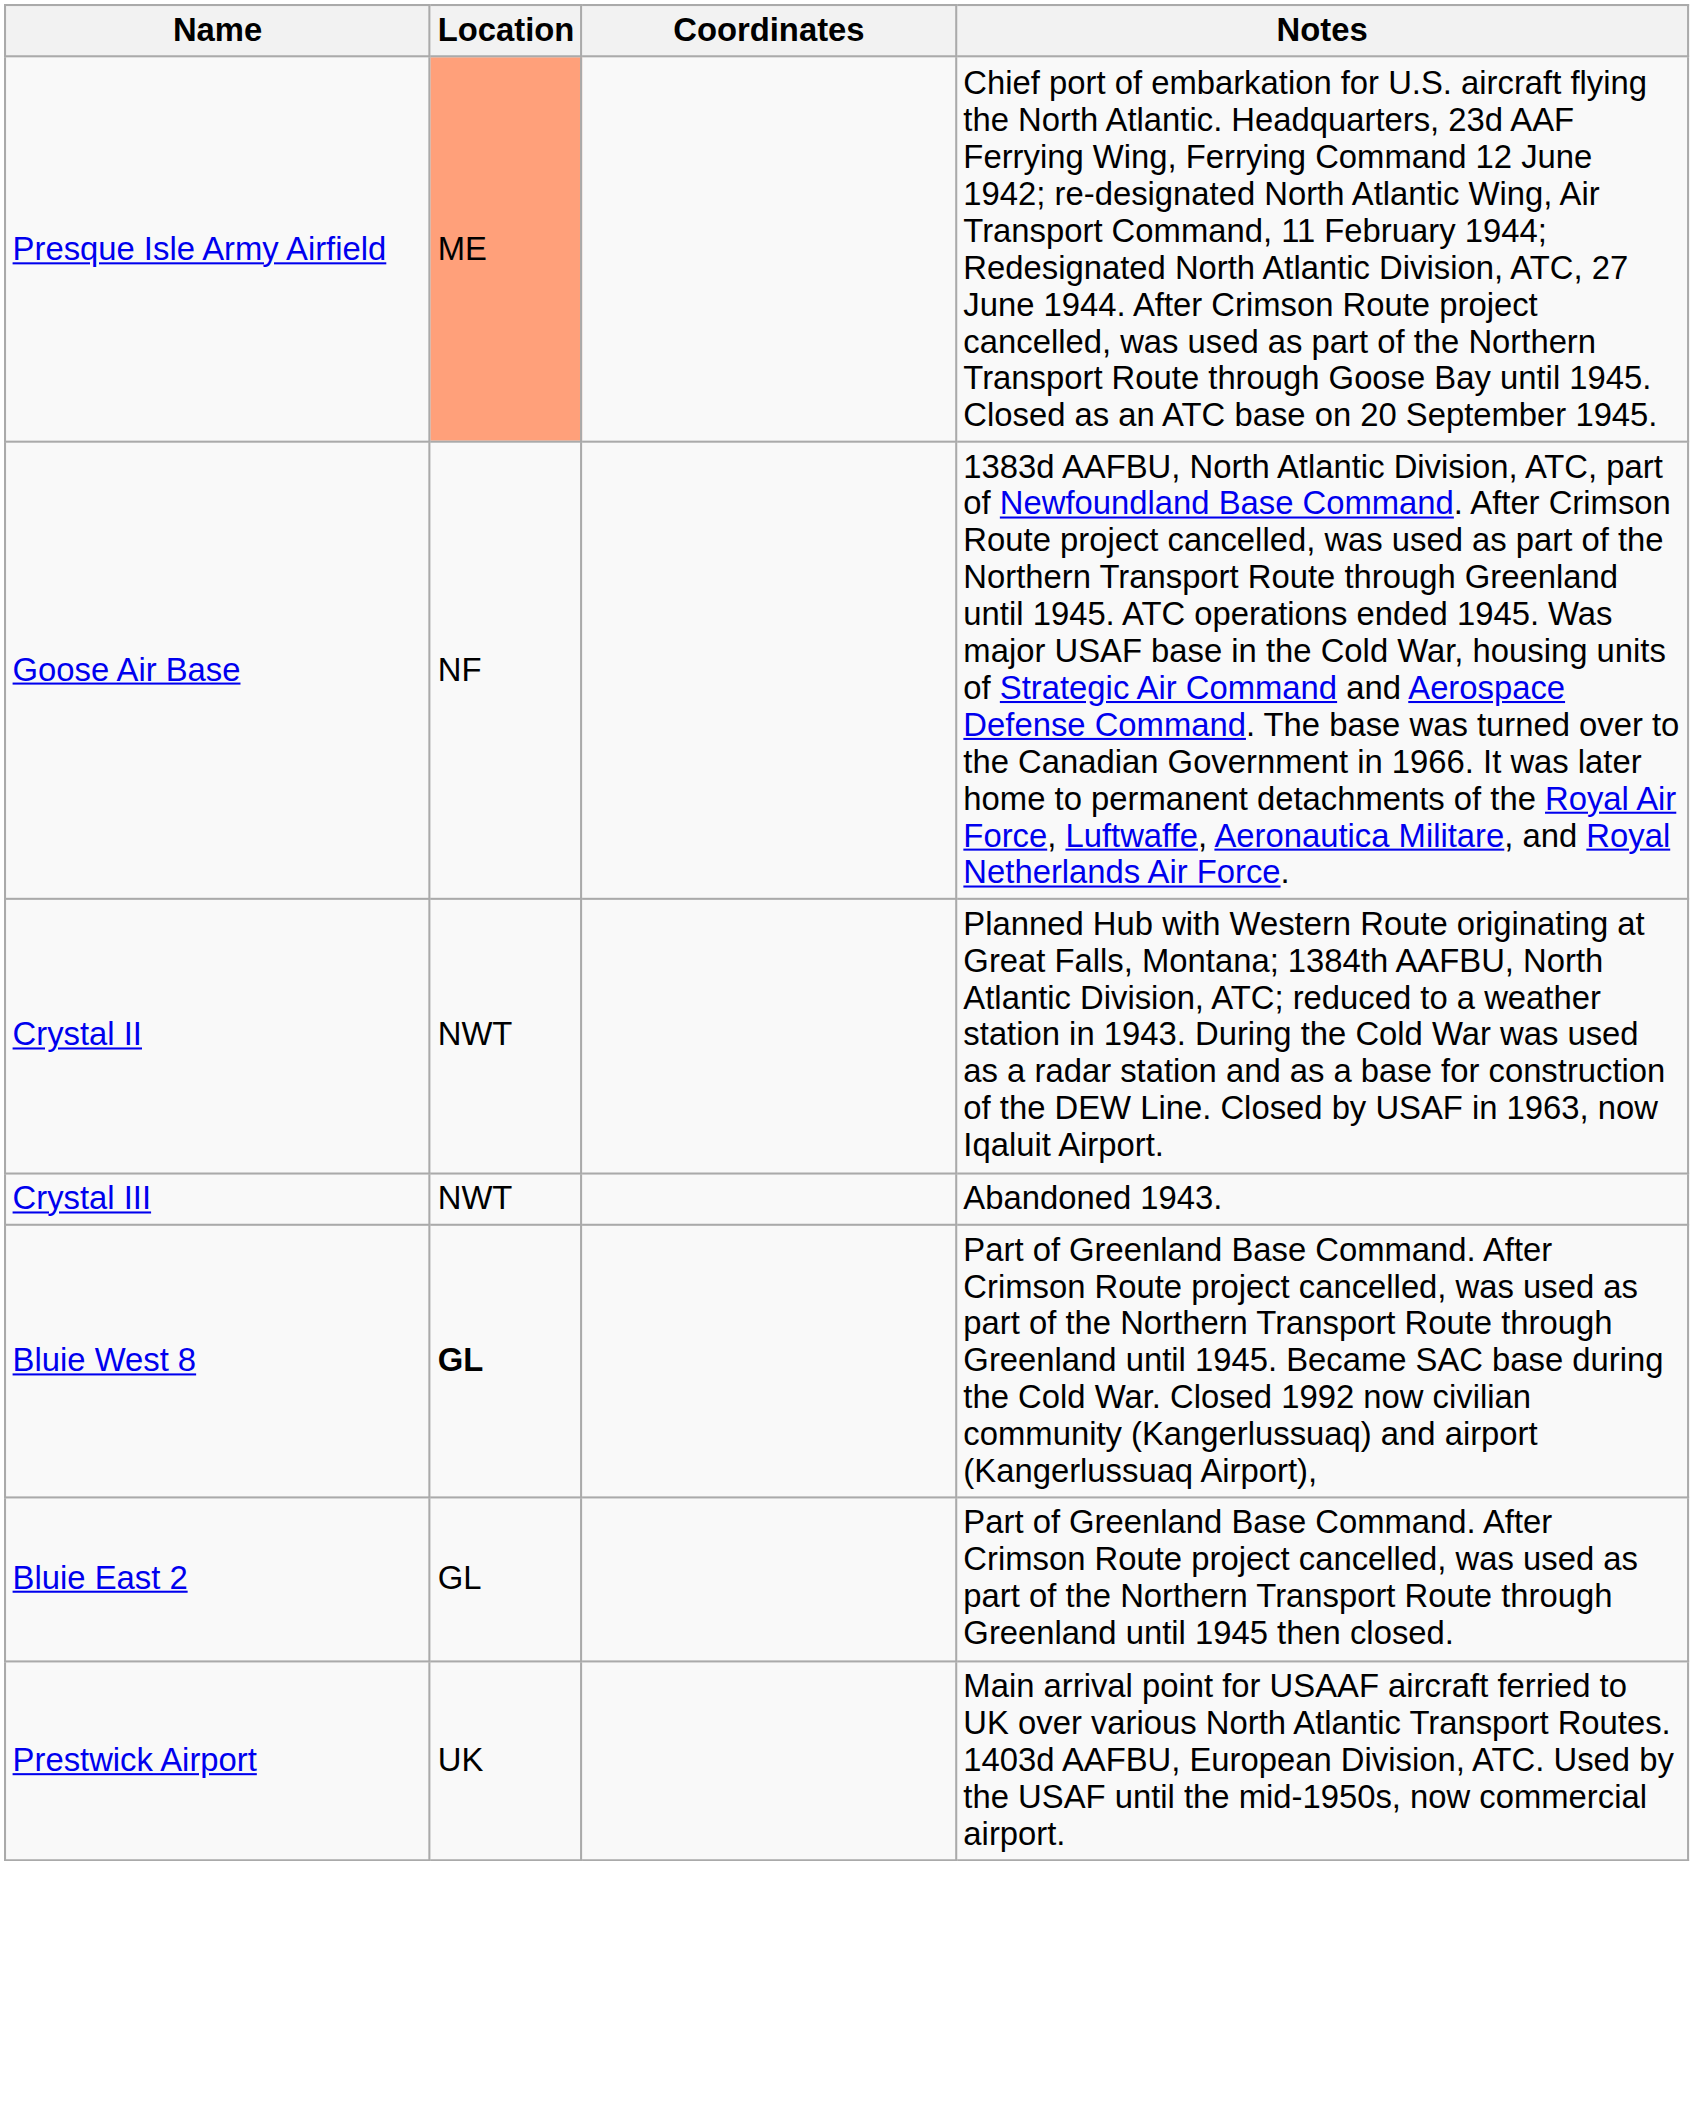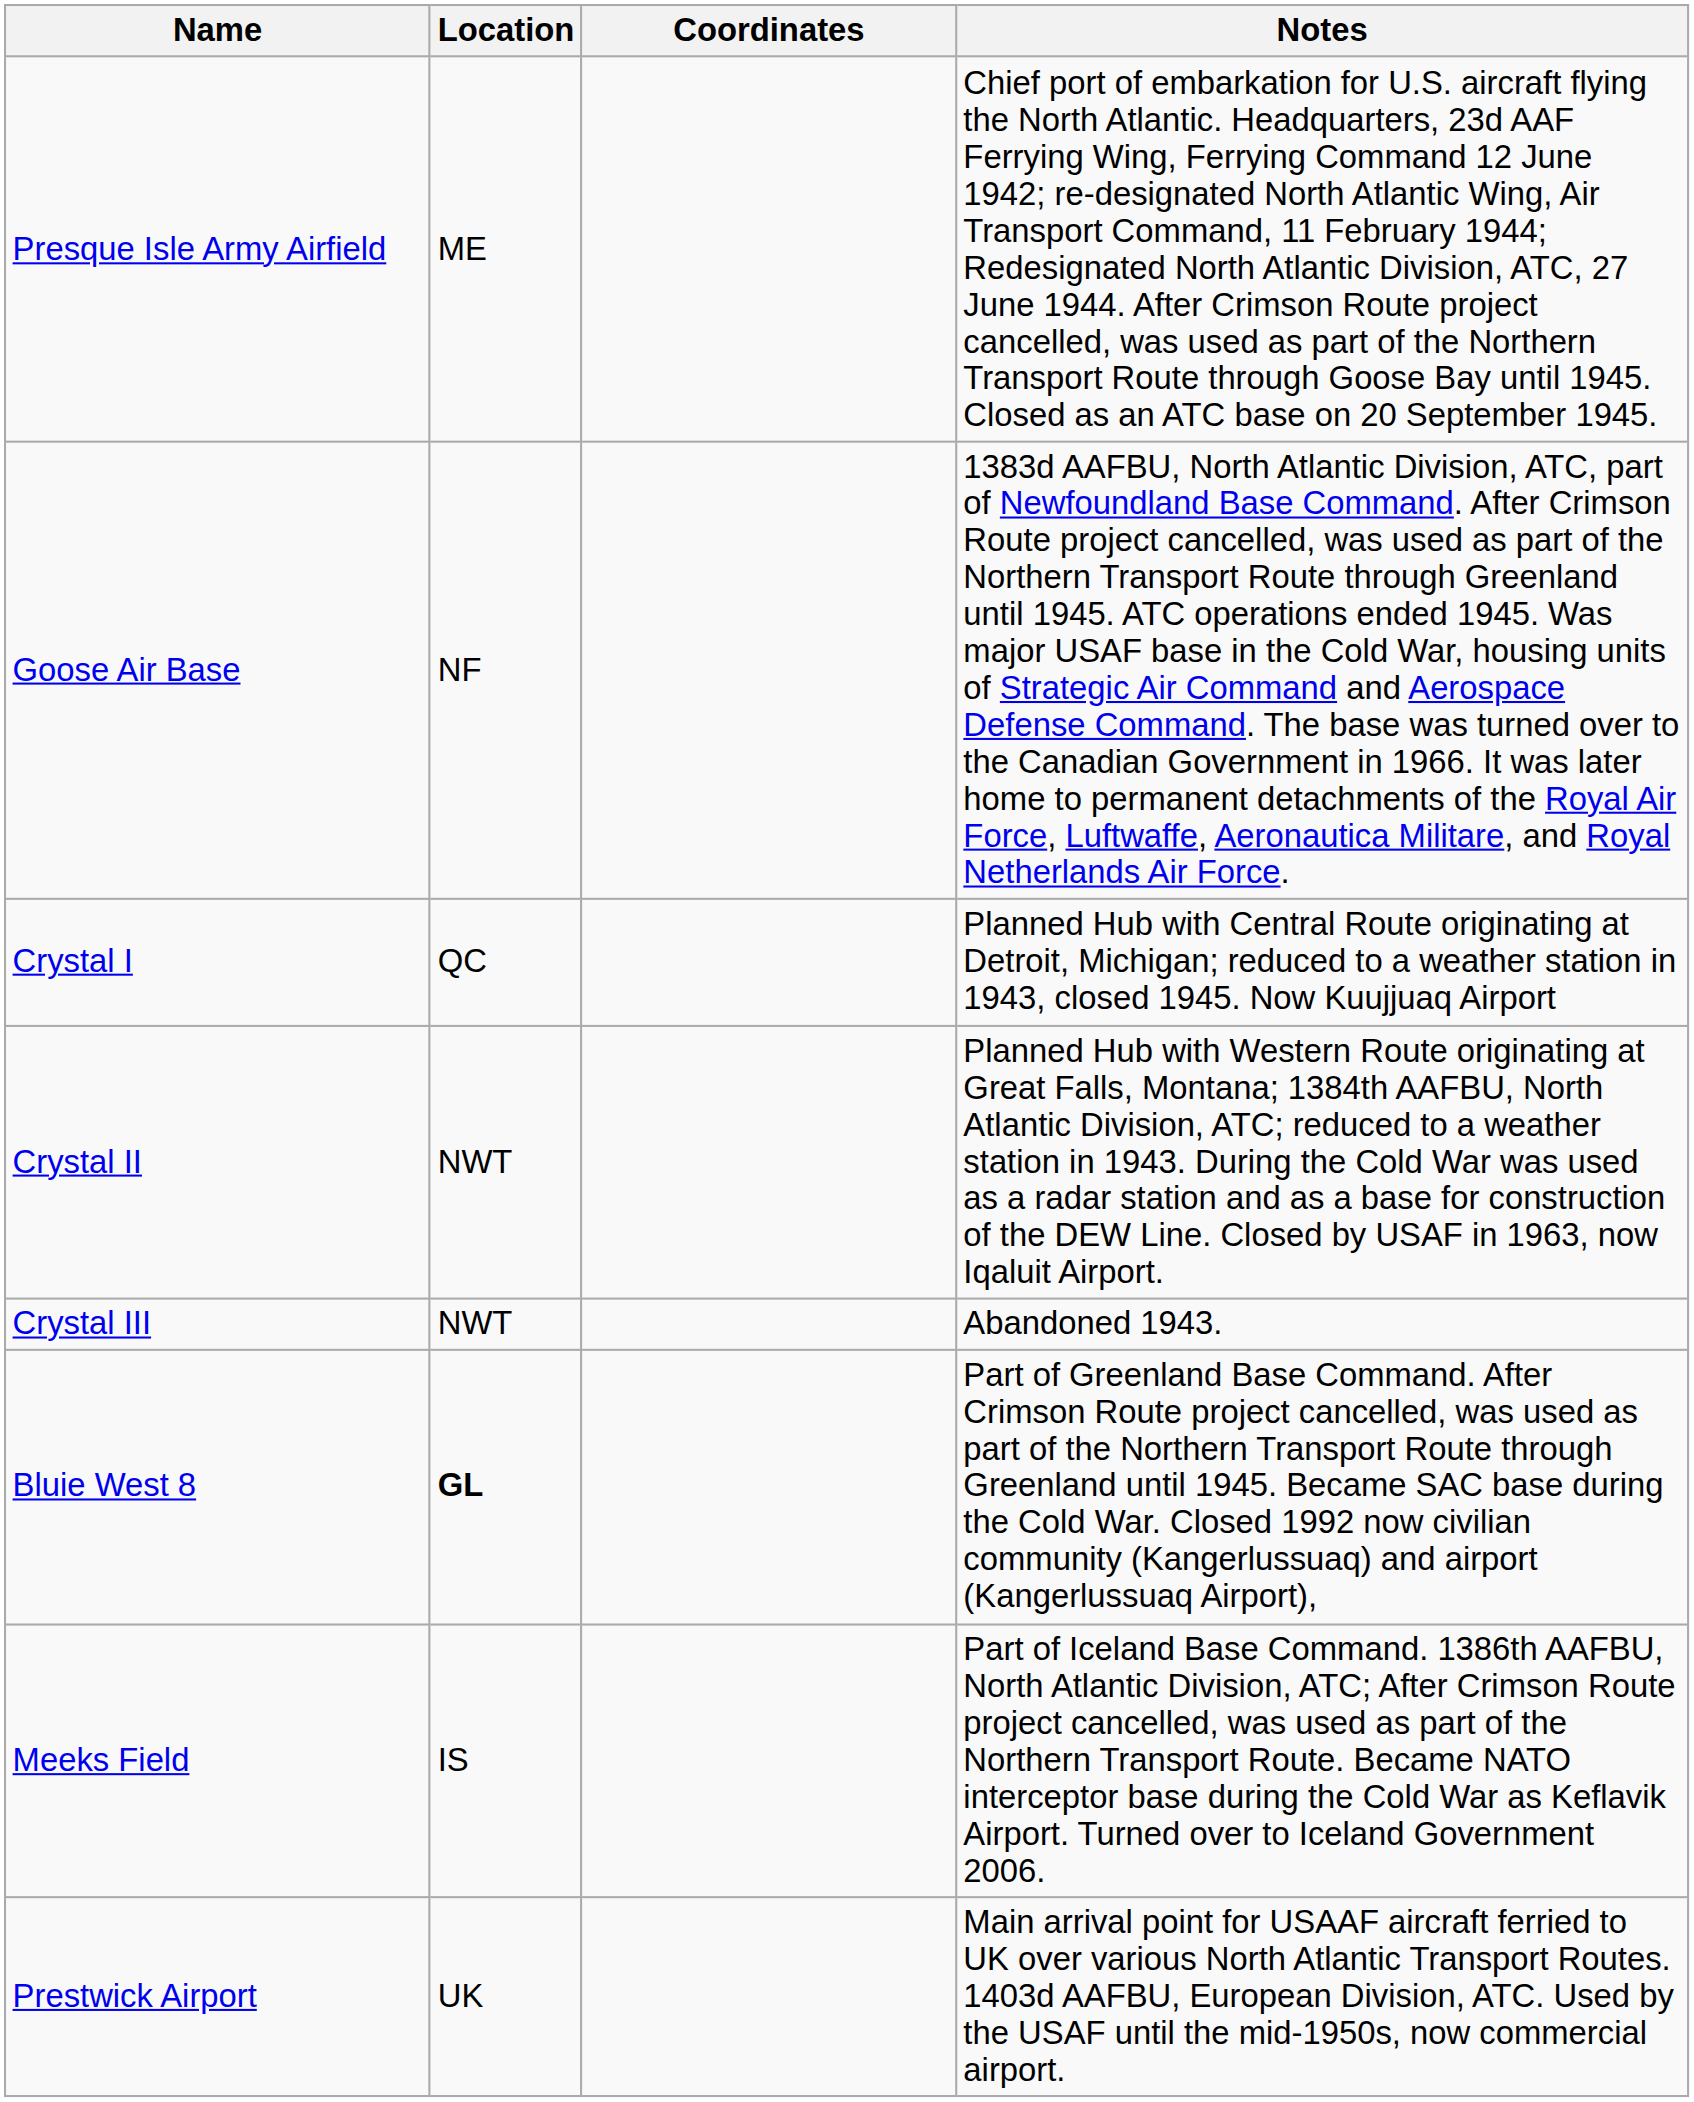Presque Isle Army Airfield | Location: lightsalmon background -> no background
+ row: Crystal I | QC | Planned Hub with Central Route originating at Detroit, Michigan; reduced to a weather station in 1943, closed 1945. Now Kuujjuaq Airport
- row: Bluie East 2 | GL | Part of Greenland Base Command. After Crimson Route project cancelled, was used as part of the Northern Transport Route through Greenland until 1945 then closed.
+ row: Meeks Field | IS | Part of Iceland Base Command. 1386th AAFBU, North Atlantic Division, ATC; After Crimson Route project cancelled, was used as part of the Northern Transport Route. Became NATO interceptor base during the Cold War as Keflavik Airport. Turned over to Iceland Government 2006.
